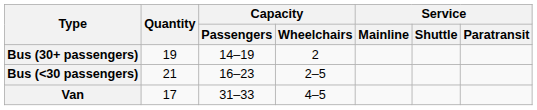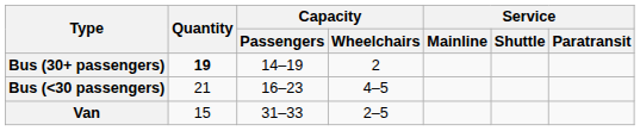Bus (30+ passengers) | Quantity: normal -> bold
Bus (<30 passengers) | Capacity / Wheelchairs: 2–5 -> 4–5
Van | Quantity: 17 -> 15
Van | Capacity / Wheelchairs: 4–5 -> 2–5
